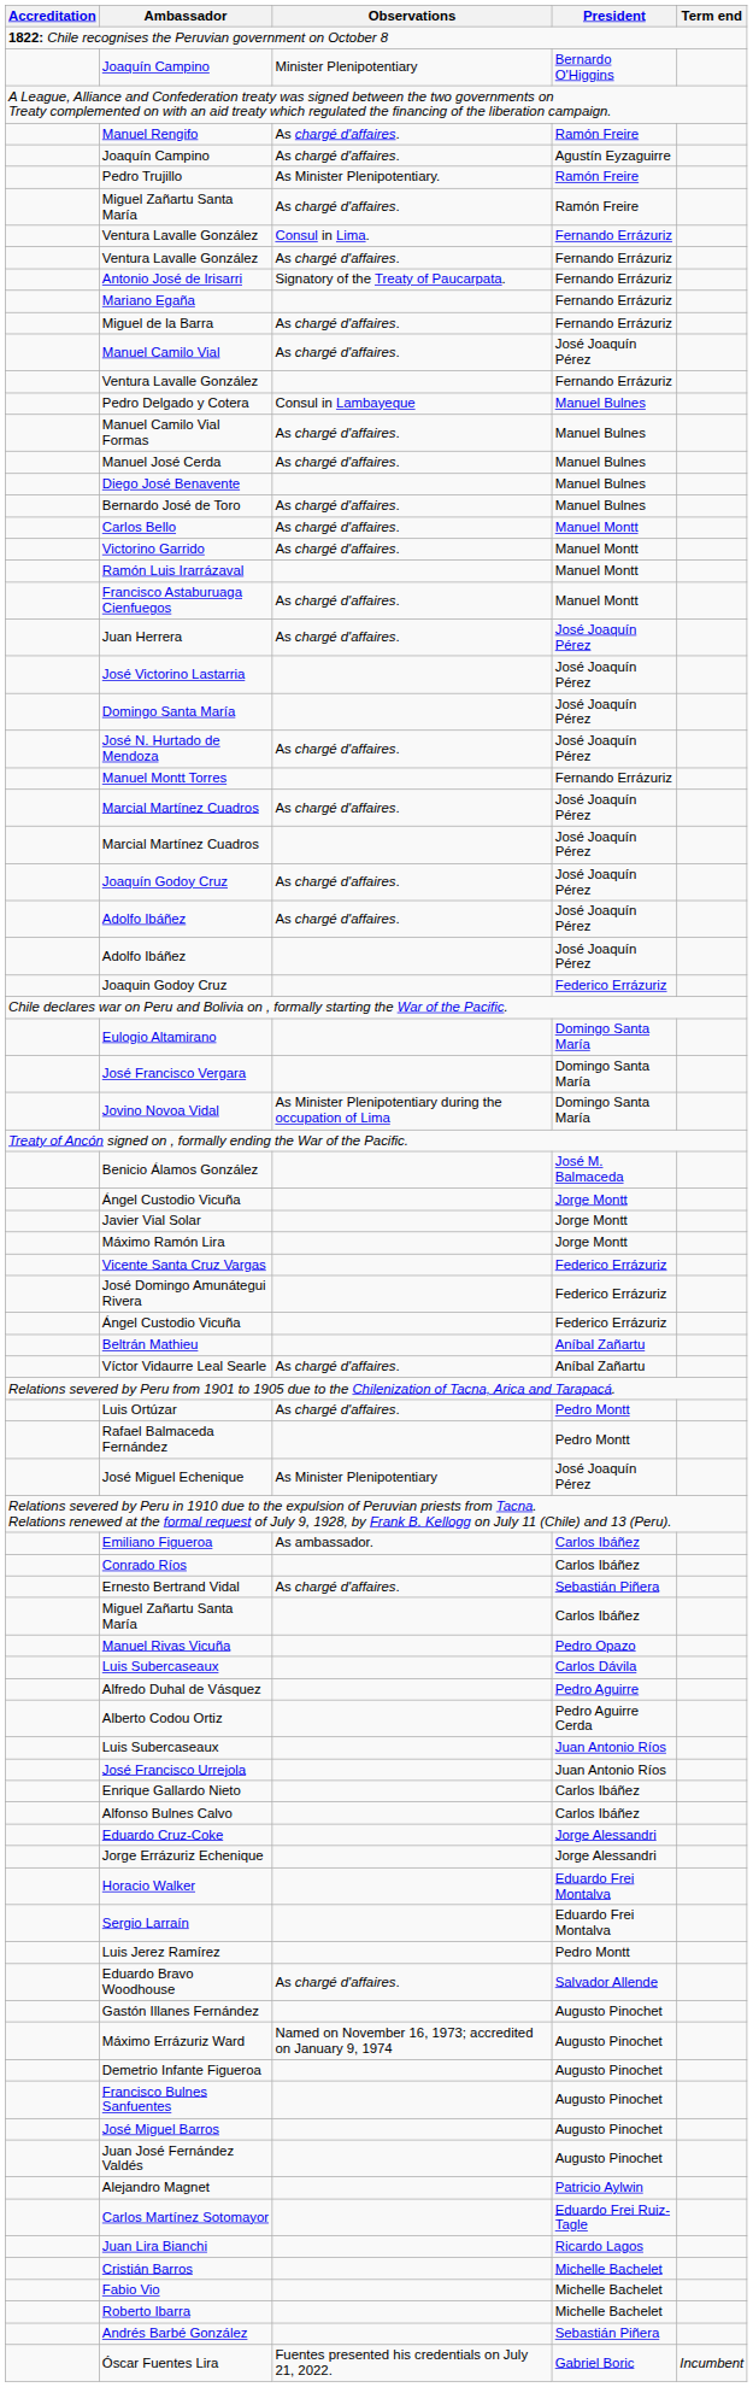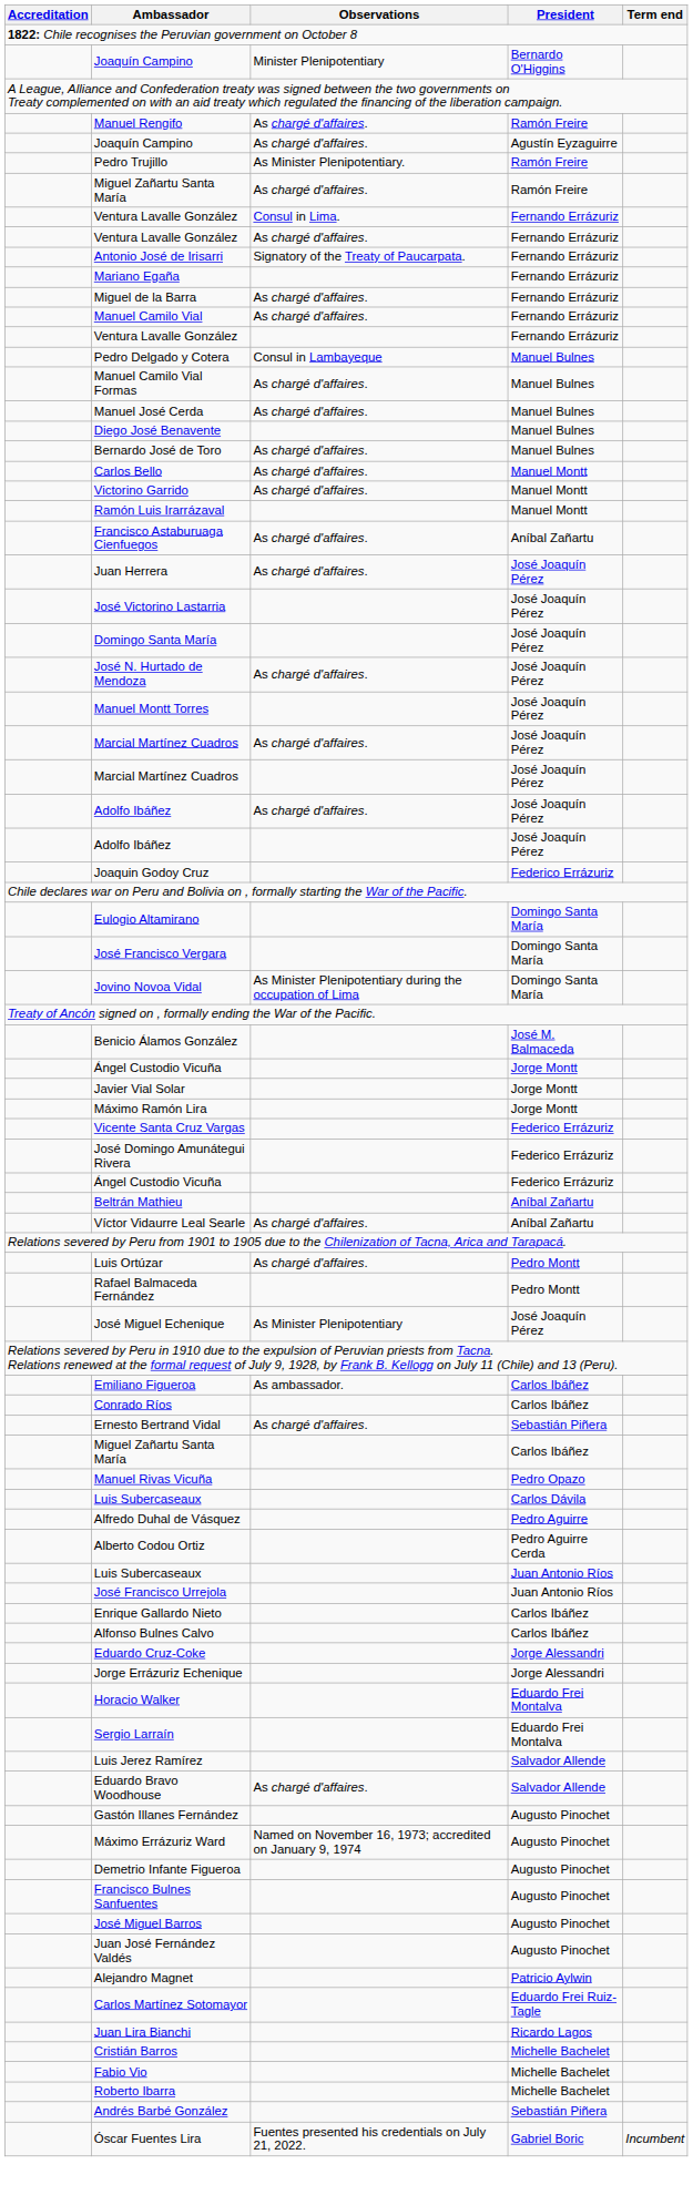Manuel Camilo Vial | President: José Joaquín Pérez -> Fernando Errázuriz
Francisco Astaburuaga Cienfuegos | President: Manuel Montt -> Aníbal Zañartu
Manuel Montt Torres | President: Fernando Errázuriz -> José Joaquín Pérez
- row: Joaquín Godoy Cruz | As chargé d'affaires. | José Joaquín Pérez
Luis Jerez Ramírez | President: Pedro Montt -> Salvador Allende
